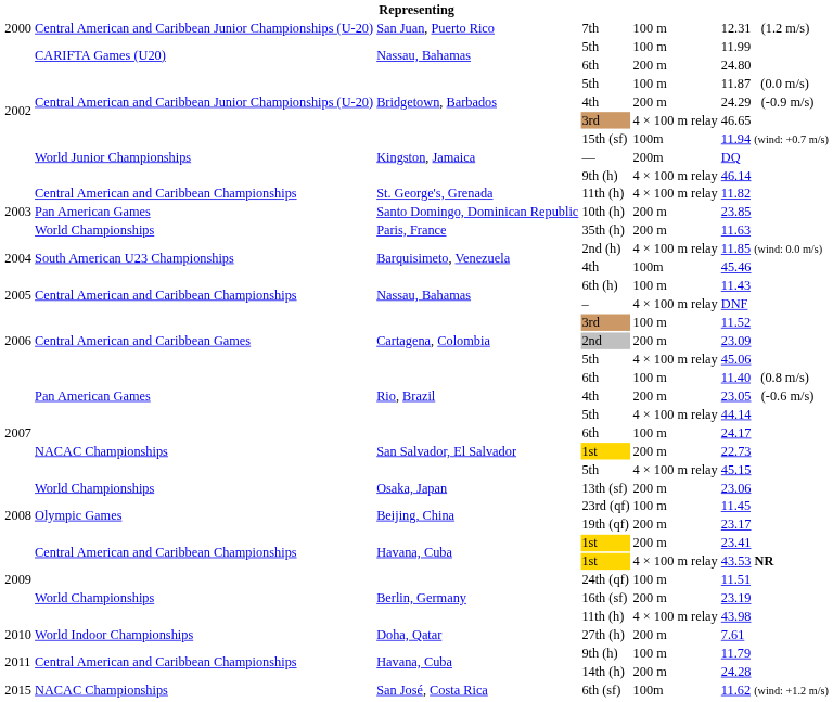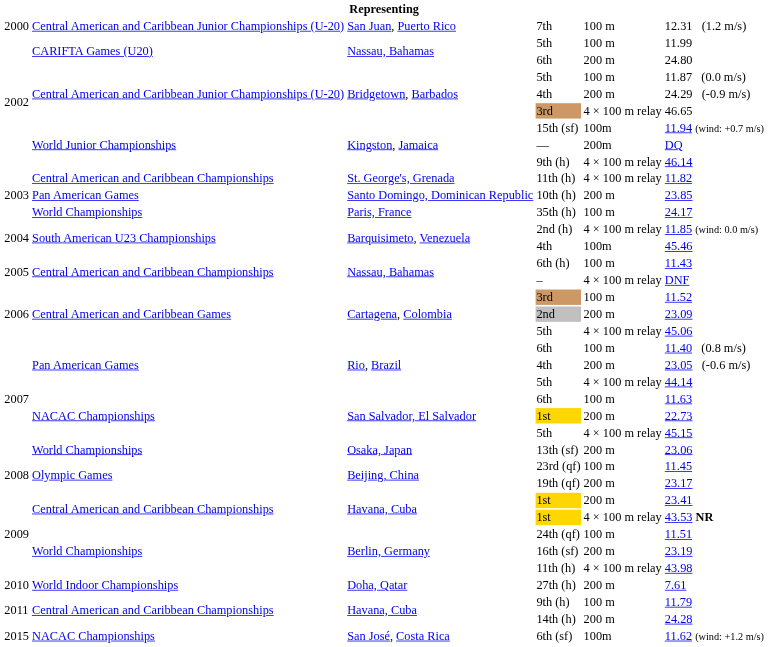35th (h) | column 5: 200 m -> 100 m
35th (h) | column 6: 11.63 -> 24.17
San Salvador, El Salvador / 6th | column 6: 24.17 -> 11.63
